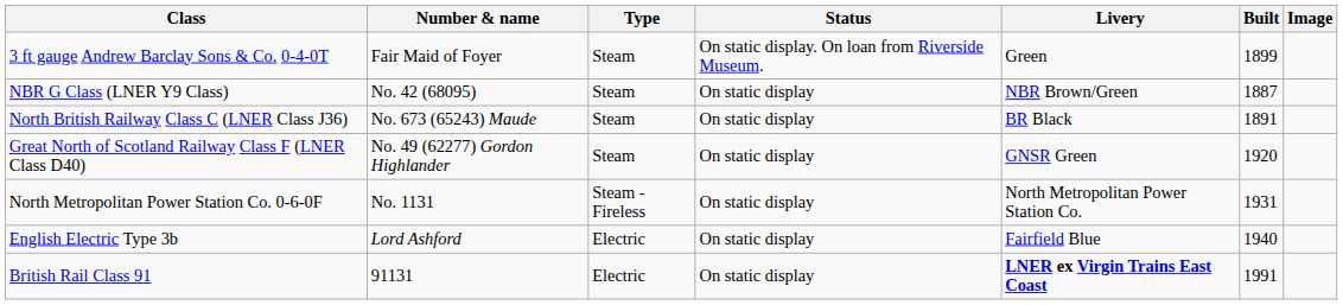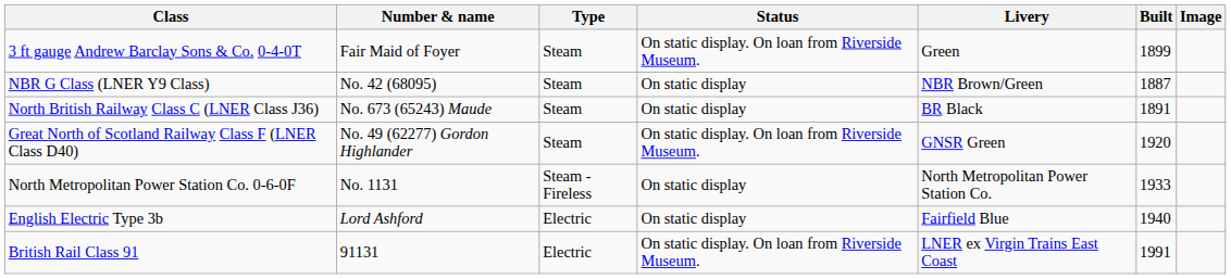Great North of Scotland Railway Class F (LNER Class D40) | Status: On static display -> On static display. On loan from Riverside Museum.
North Metropolitan Power Station Co. 0-6-0F | Built: 1931 -> 1933
British Rail Class 91 | Status: On static display -> On static display. On loan from Riverside Museum.
British Rail Class 91 | Livery: bold -> normal
